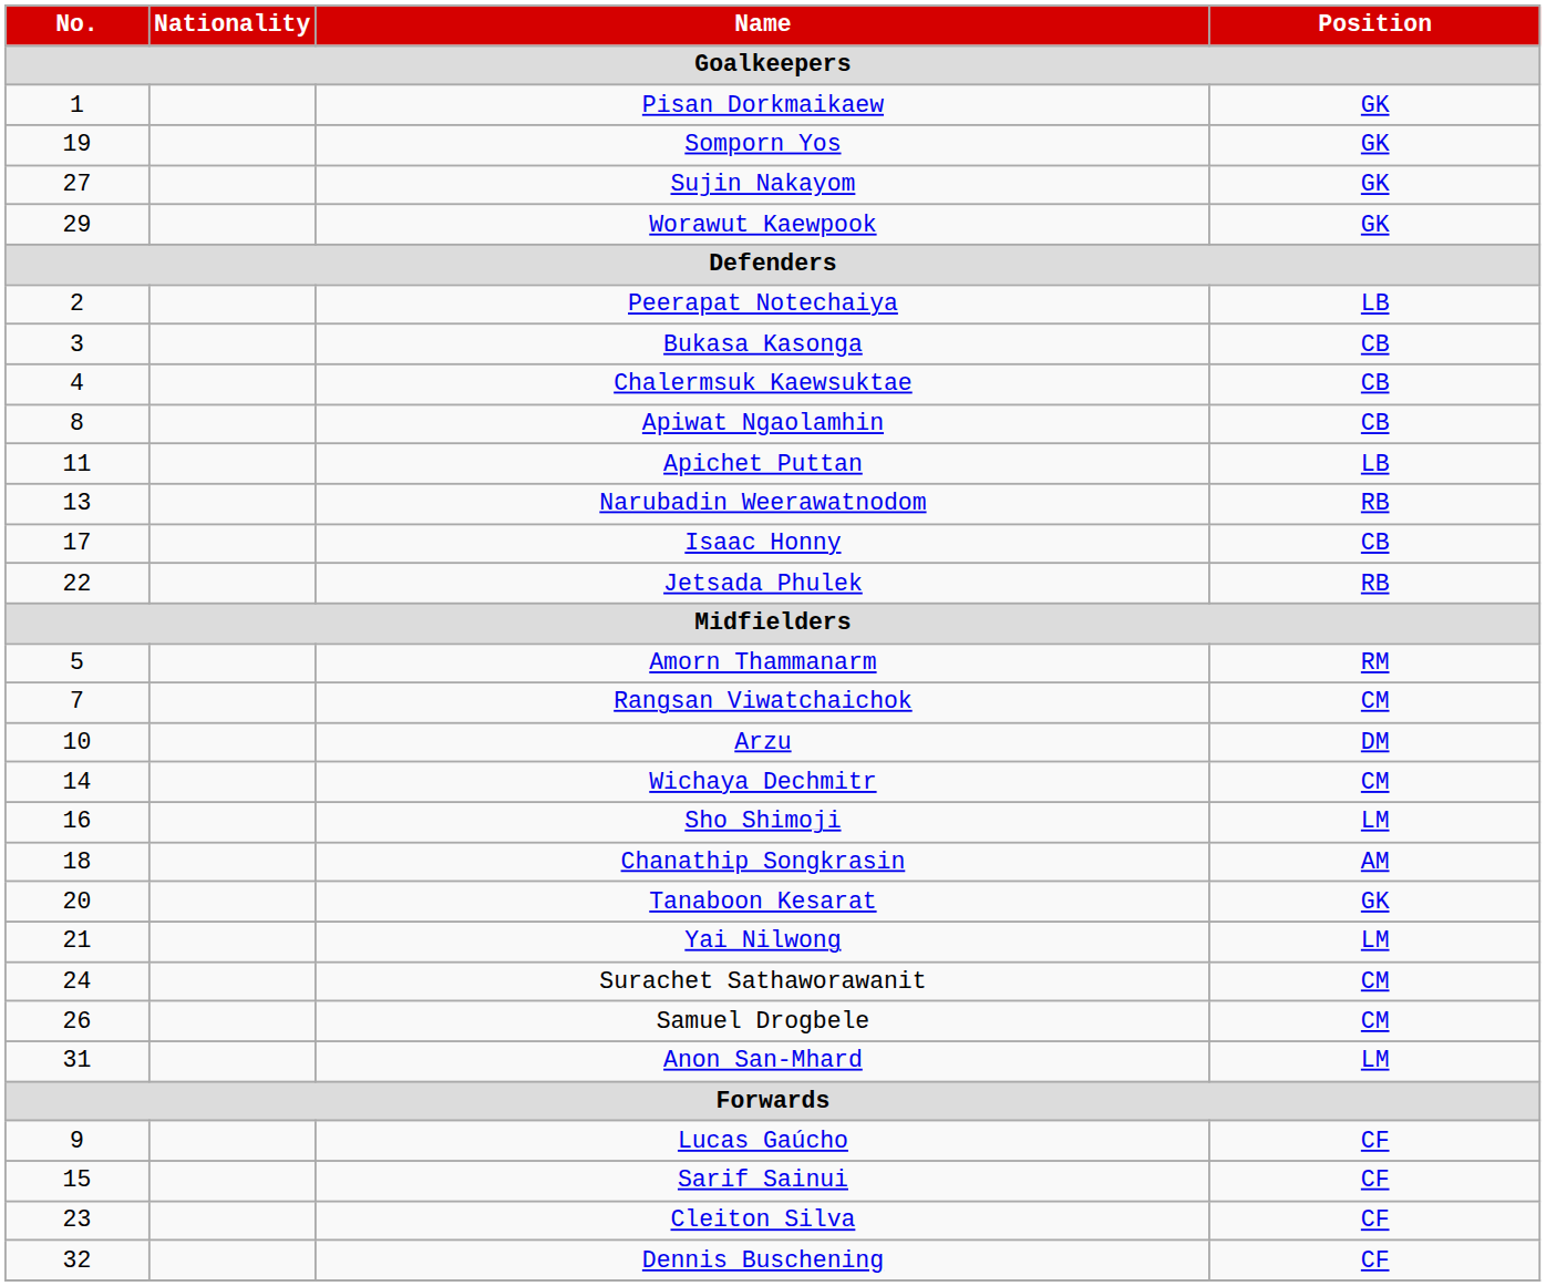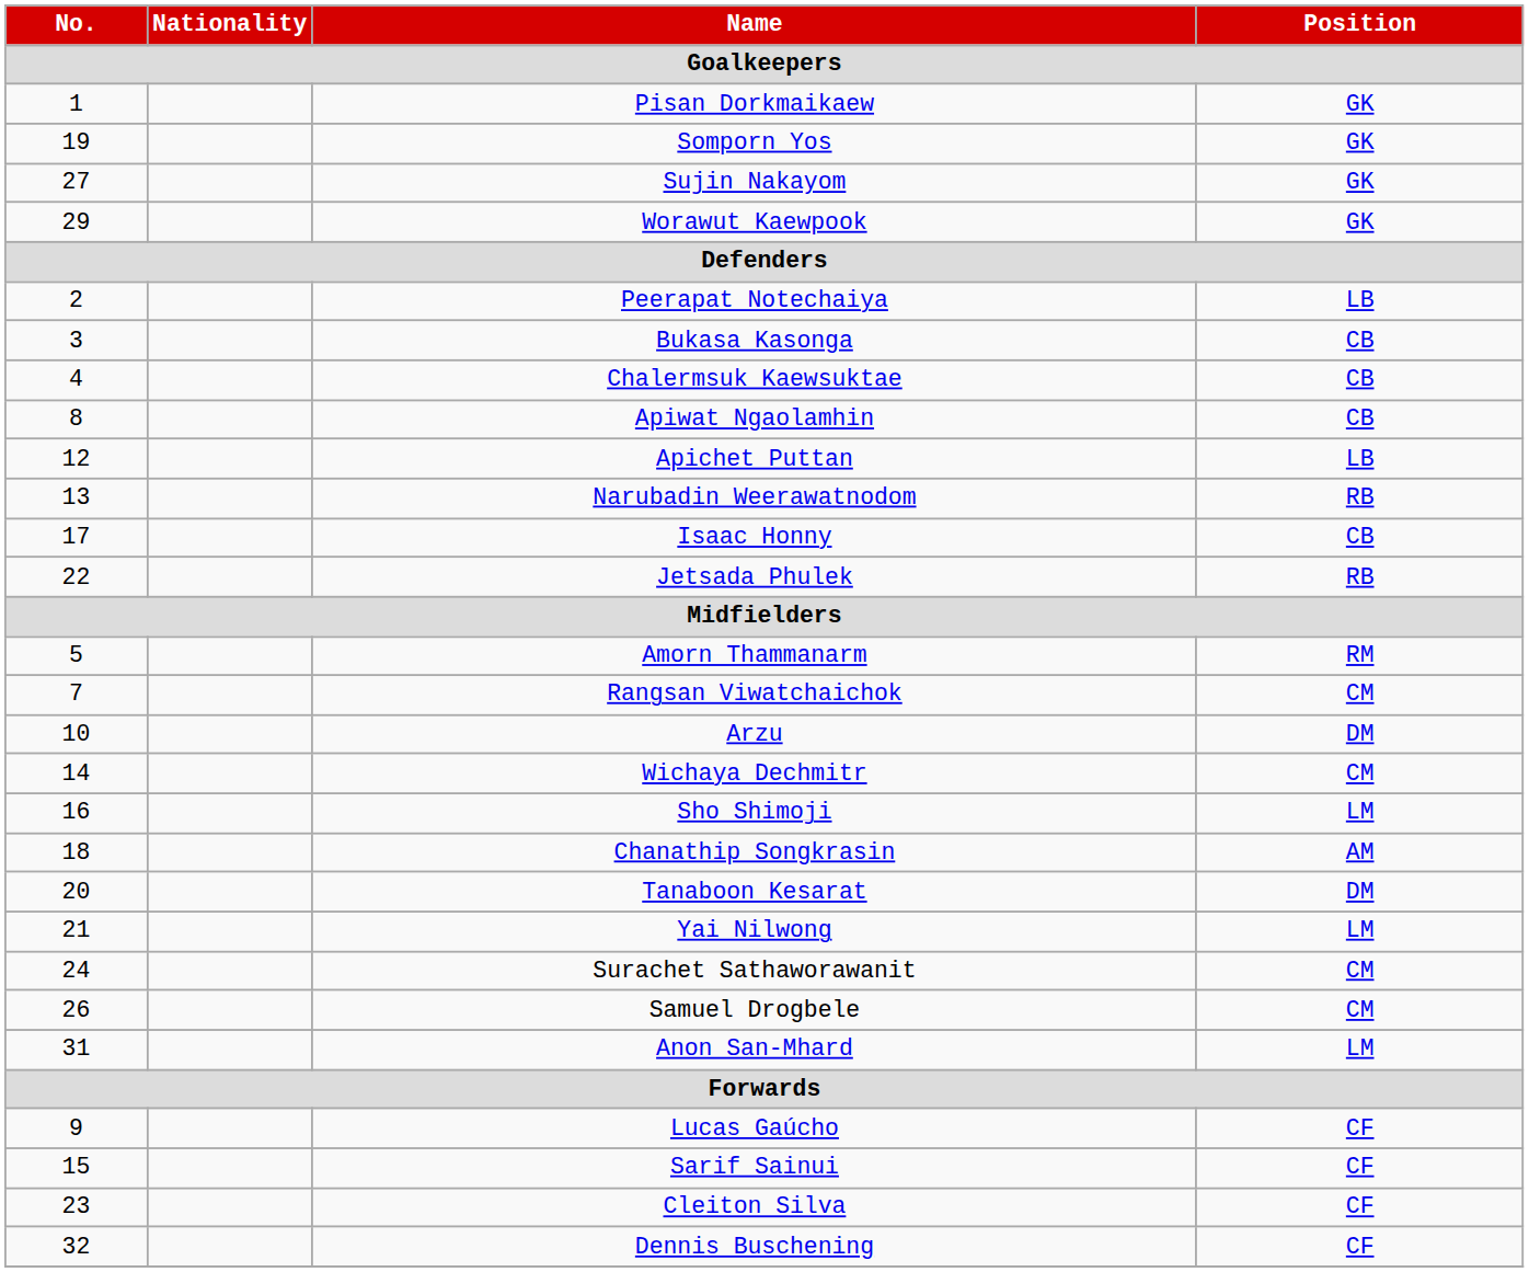Apichet Puttan | No. / Goalkeepers: 11 -> 12
Tanaboon Kesarat | Position / Goalkeepers: GK -> DM
